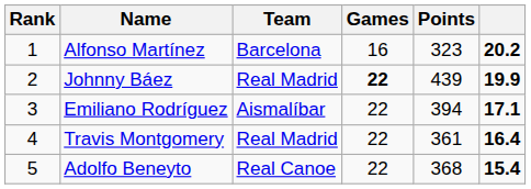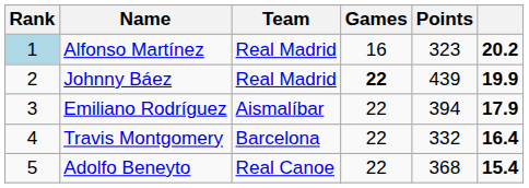Alfonso Martínez | Rank: no background -> lightblue background
Alfonso Martínez | Team: Barcelona -> Real Madrid
Emiliano Rodríguez | column 6: 17.1 -> 17.9
Travis Montgomery | Team: Real Madrid -> Barcelona
Travis Montgomery | Points: 361 -> 332
